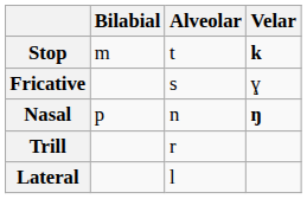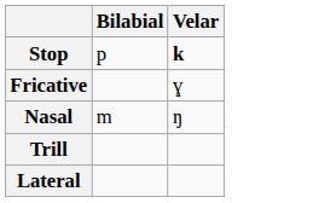- column: Alveolar | t | s | n | r | l
Stop | Bilabial: m -> p
Nasal | Bilabial: p -> m
Nasal | Velar: bold -> normal
